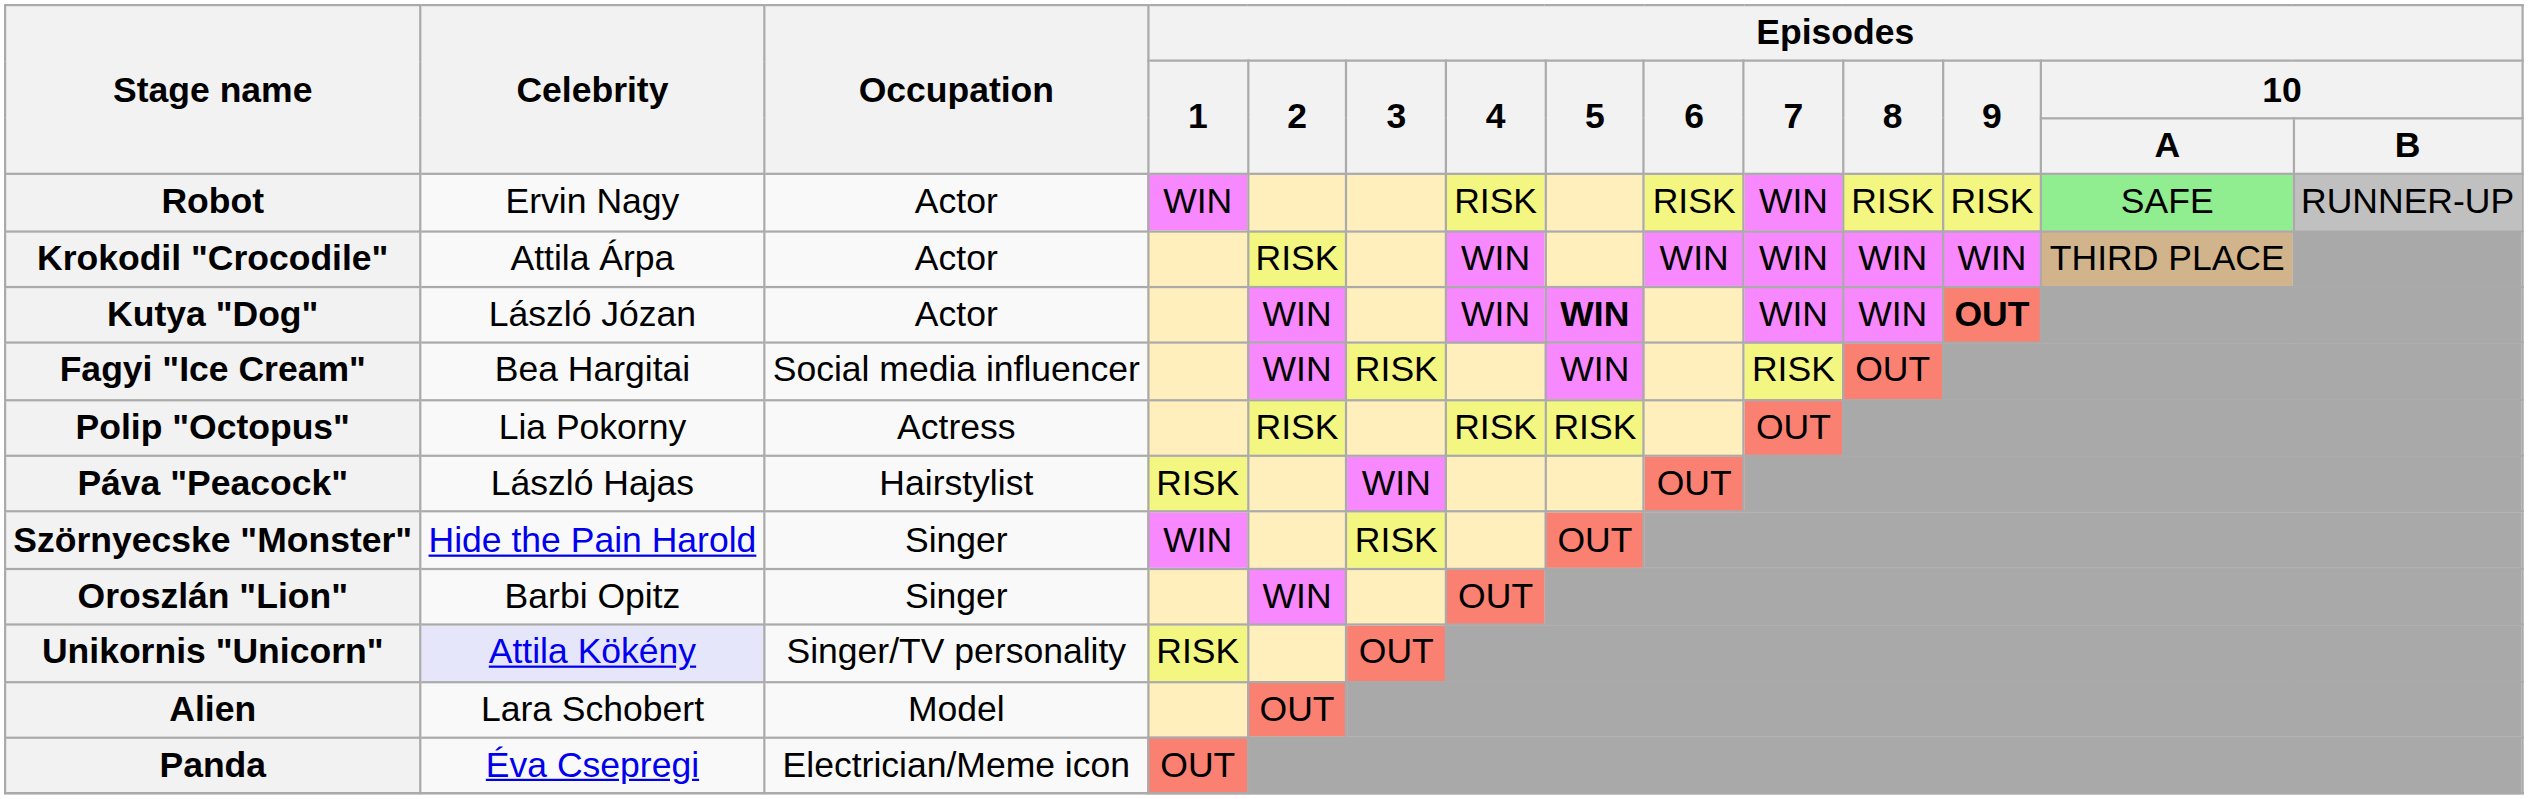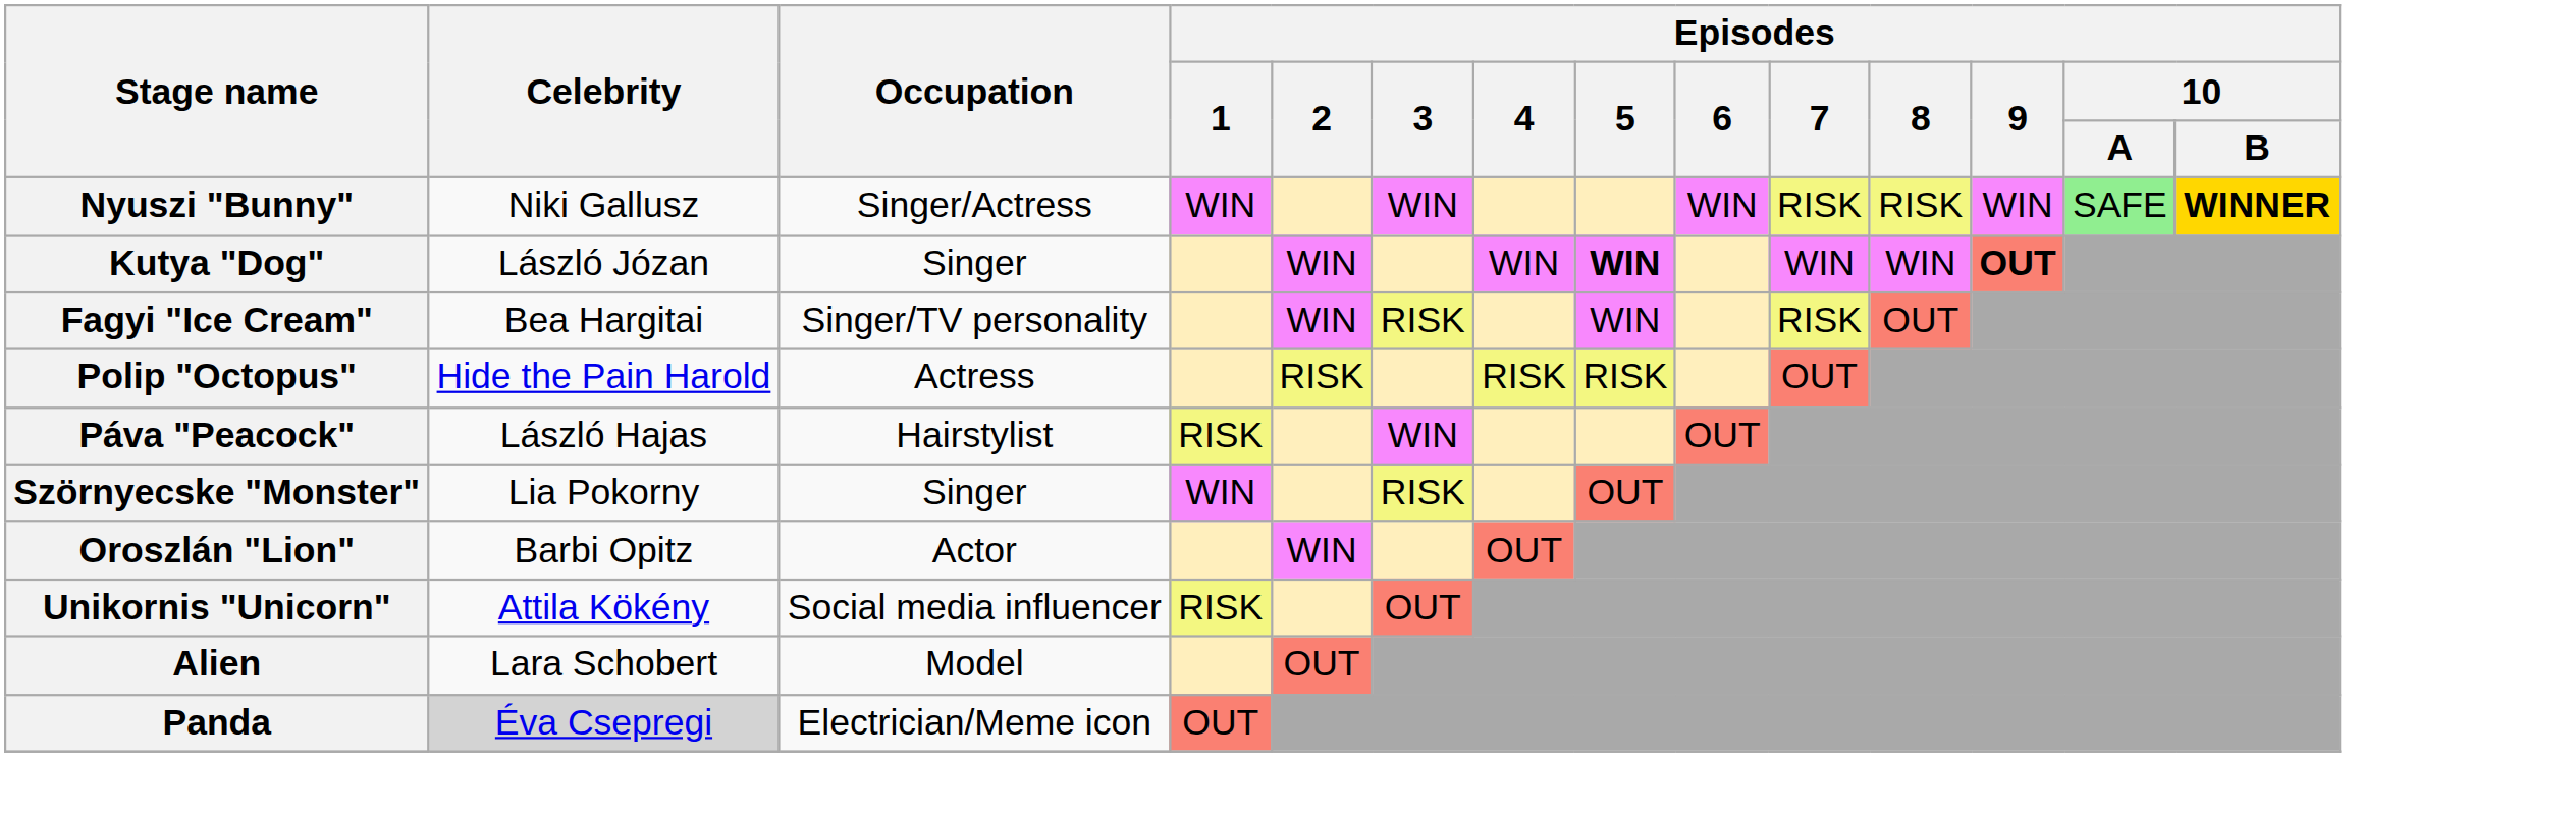+ row: Nyuszi "Bunny" | Niki Gallusz | Singer/Actress | WIN | WIN | WIN | RISK | RISK | WIN | SAFE | WINNER
- row: Robot | Ervin Nagy | Actor | WIN | RISK | RISK | WIN | RISK | RISK | SAFE | RUNNER-UP
- row: Krokodil "Crocodile" | Attila Árpa | Actor | RISK | WIN | WIN | WIN | WIN | WIN | THIRD PLACE
Kutya "Dog" | Occupation: Actor -> Singer
Fagyi "Ice Cream" | Occupation: Social media influencer -> Singer/TV personality
Polip "Octopus" | Celebrity: Lia Pokorny -> Hide the Pain Harold
Szörnyecske "Monster" | Celebrity: Hide the Pain Harold -> Lia Pokorny
Oroszlán "Lion" | Occupation: Singer -> Actor
Unikornis "Unicorn" | Celebrity: lavender background -> no background
Unikornis "Unicorn" | Occupation: Singer/TV personality -> Social media influencer
Panda | Celebrity: no background -> lightgrey background
